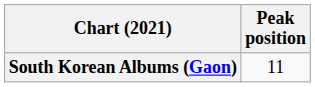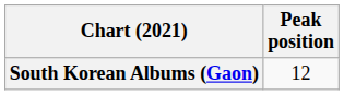South Korean Albums (Gaon) | Peak position: 11 -> 12
